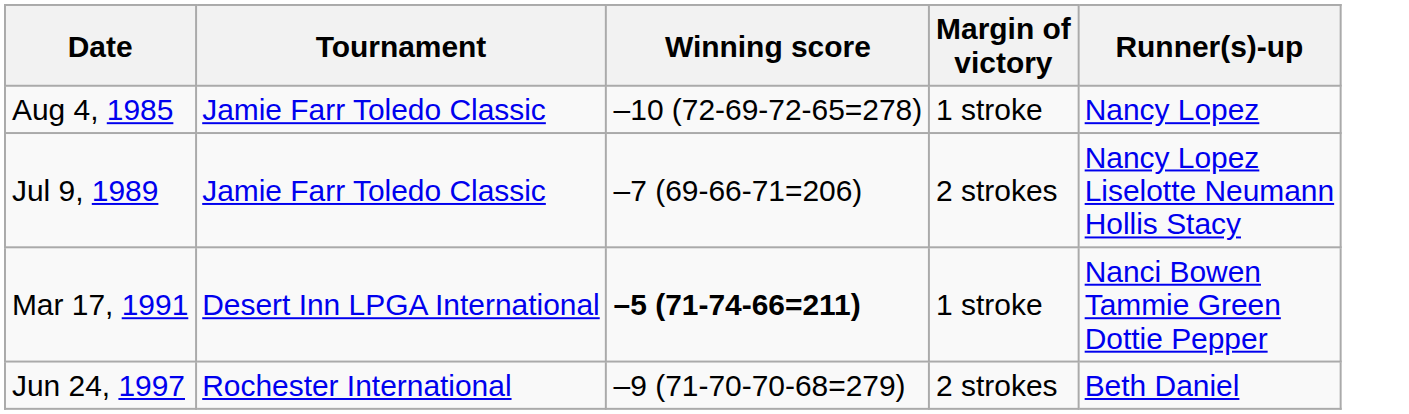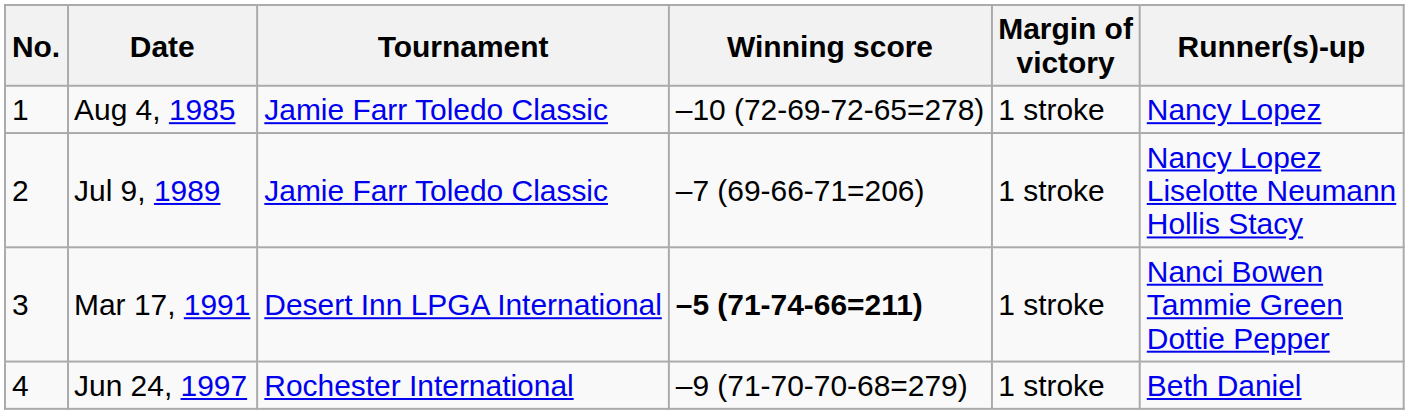+ column: No. | 1 | 2 | 3 | 4
Jul 9, 1989 | Margin of victory: 2 strokes -> 1 stroke
Jun 24, 1997 | Margin of victory: 2 strokes -> 1 stroke
